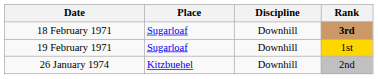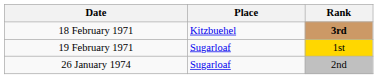- column: Discipline | Downhill | Downhill | Downhill
18 February 1971 | Place: Sugarloaf -> Kitzbuehel
26 January 1974 | Place: Kitzbuehel -> Sugarloaf
